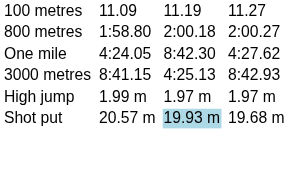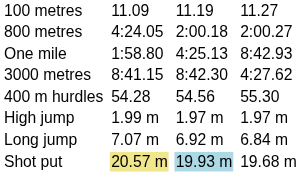800 metres | column 3: 1:58.80 -> 4:24.05
One mile | column 3: 4:24.05 -> 1:58.80
One mile | column 5: 8:42.30 -> 4:25.13
One mile | column 7: 4:27.62 -> 8:42.93
3000 metres | column 5: 4:25.13 -> 8:42.30
3000 metres | column 7: 8:42.93 -> 4:27.62
+ row: 400 m hurdles | 54.28 | 54.56 | 55.30
+ row: Long jump | 7.07 m | 6.92 m | 6.84 m
Shot put | column 3: no background -> khaki background
